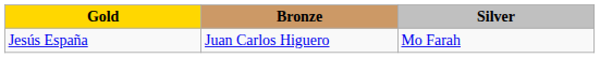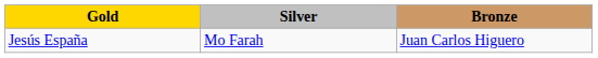columns swapped: Silver <-> Bronze
